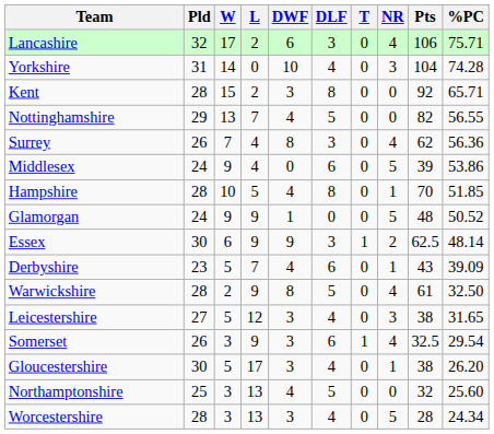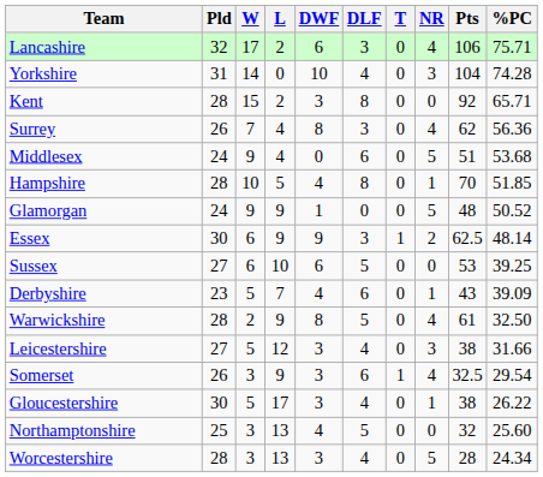- row: Nottinghamshire | 29 | 13 | 7 | 4 | 5 | 0 | 0 | 82 | 56.55
Middlesex | Pts: 39 -> 51
Middlesex | %PC: 53.86 -> 53.68
+ row: Sussex | 27 | 6 | 10 | 6 | 5 | 0 | 0 | 53 | 39.25
Leicestershire | %PC: 31.65 -> 31.66
Gloucestershire | %PC: 26.20 -> 26.22
